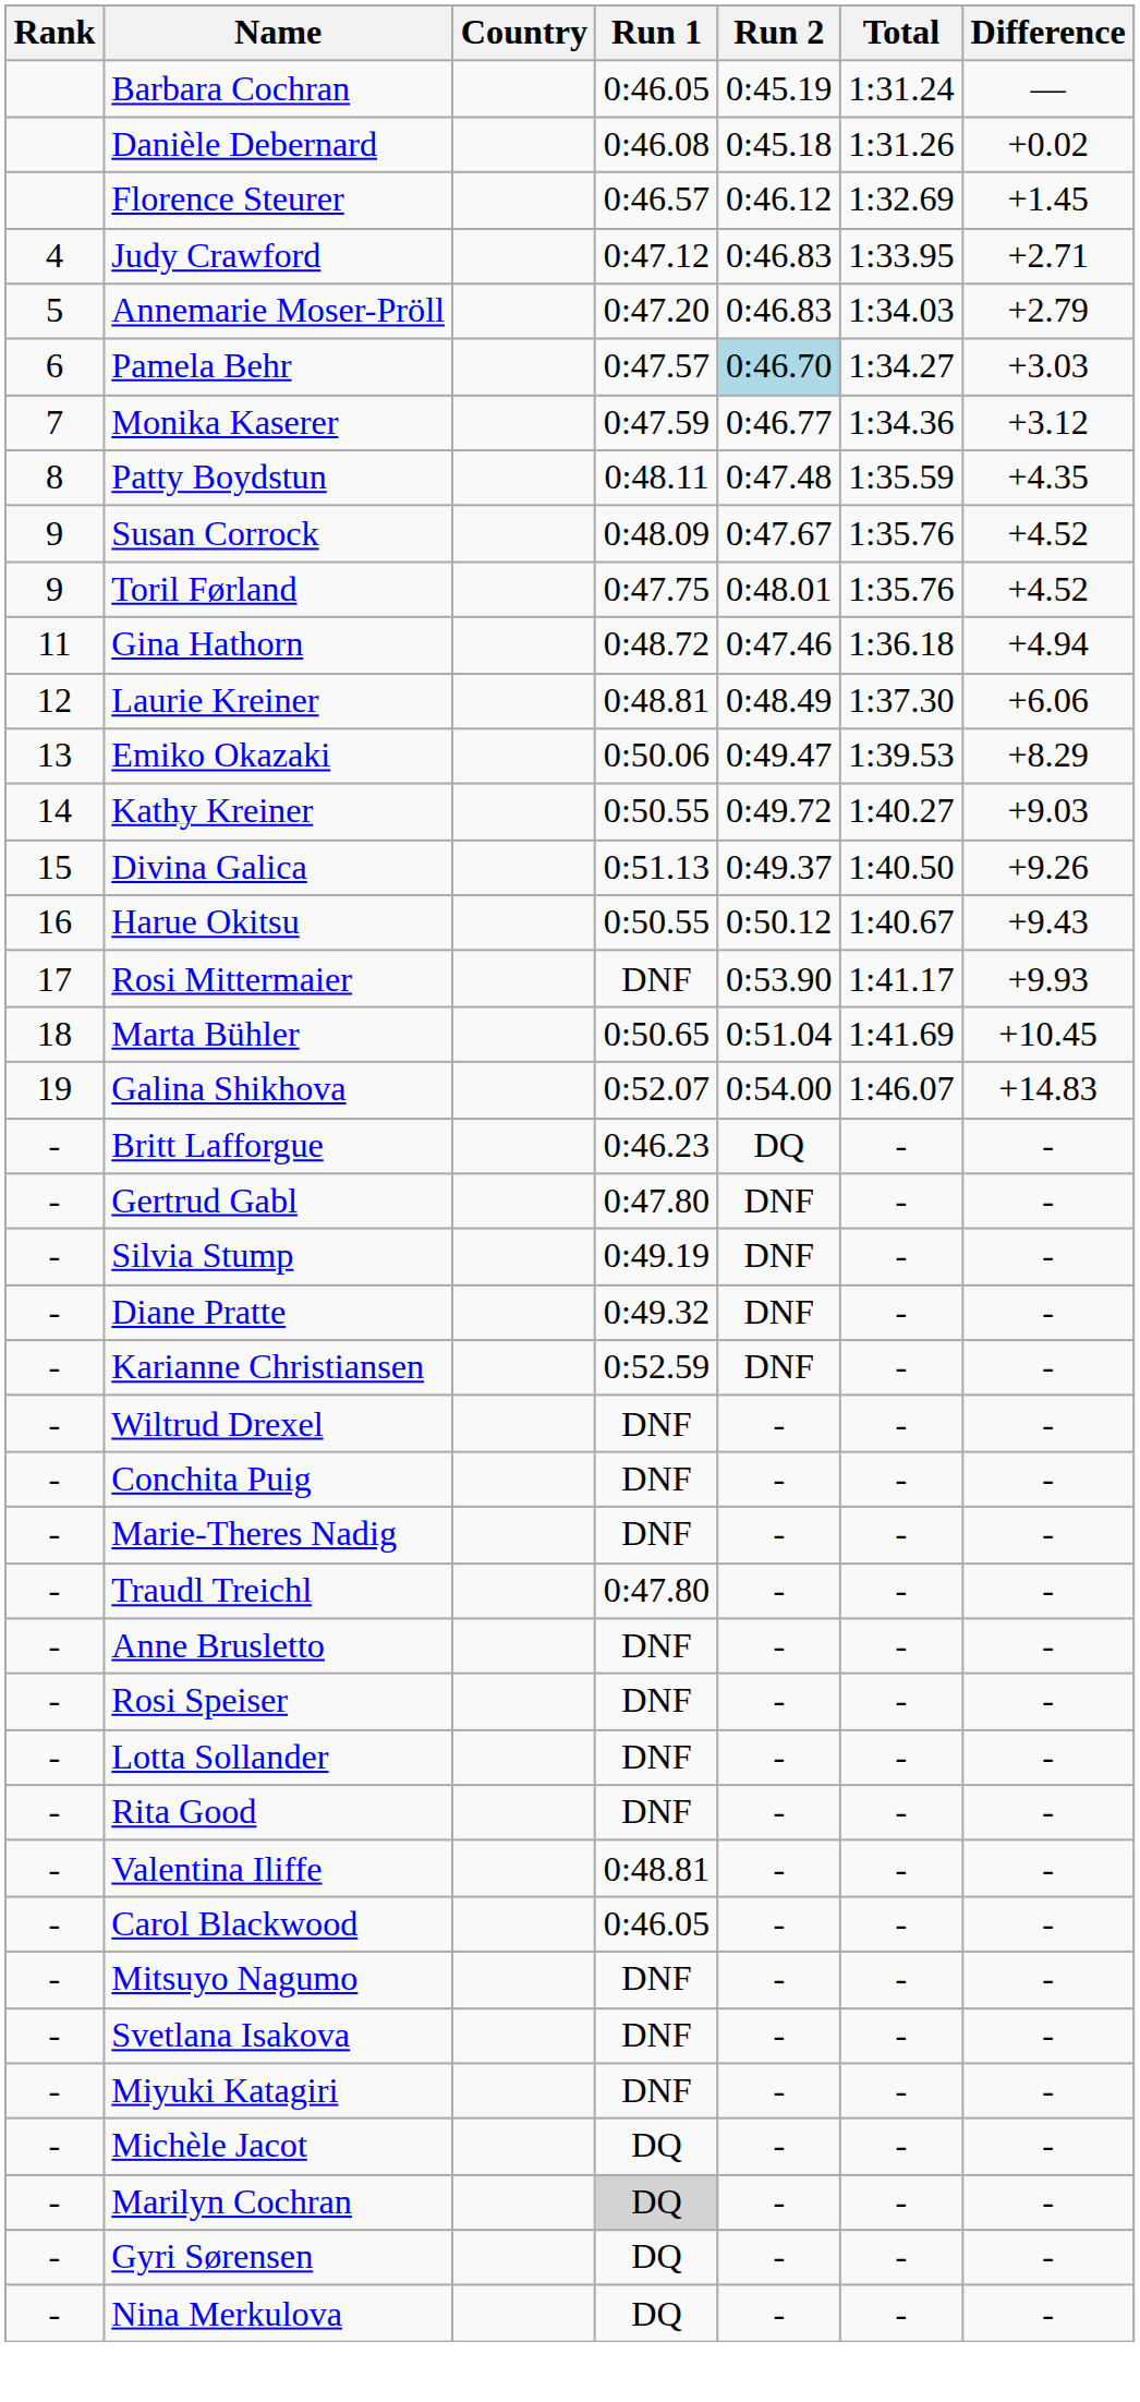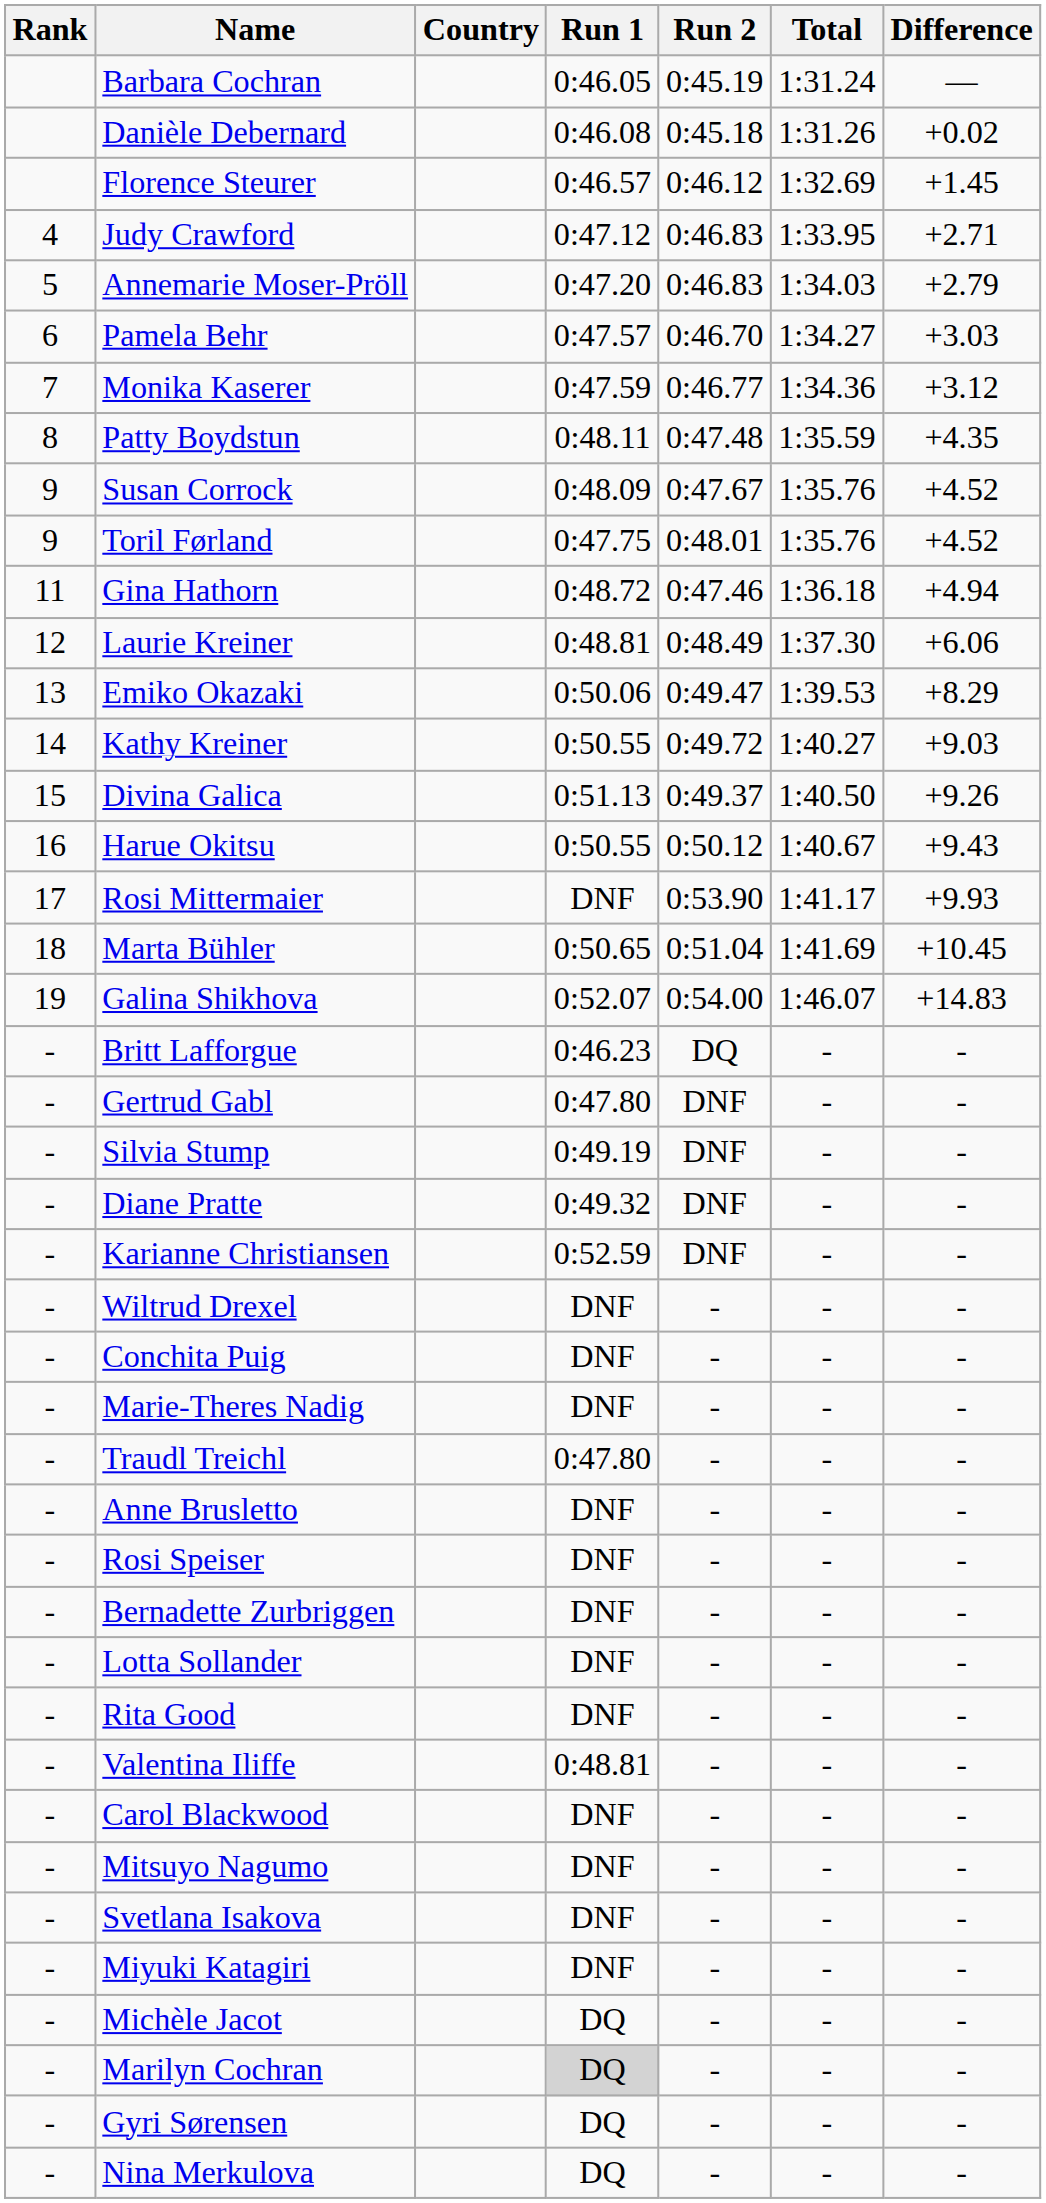Pamela Behr | Run 2: lightblue background -> no background
+ row: - | Bernadette Zurbriggen | DNF | - | - | -
Carol Blackwood | Run 1: 0:46.05 -> DNF
